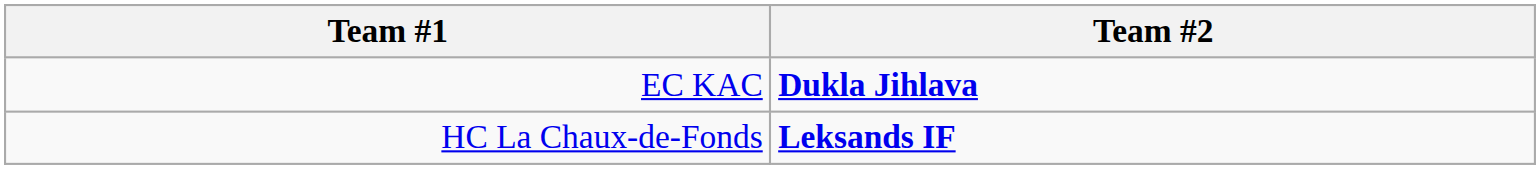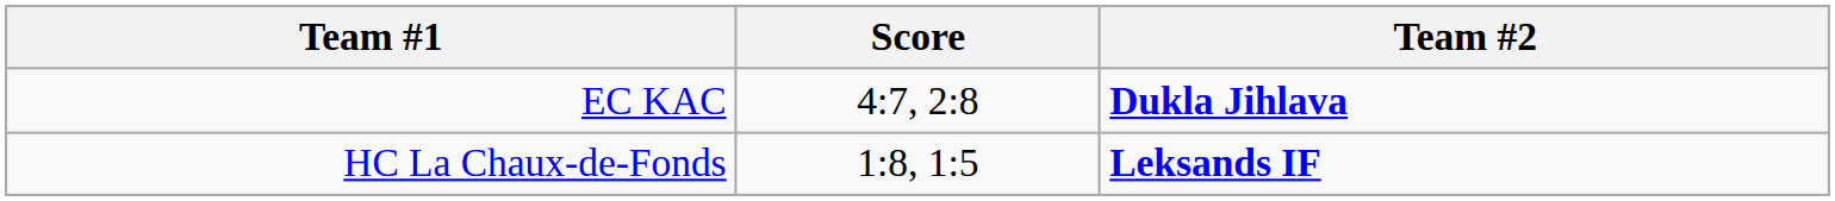+ column: Score | 4:7, 2:8 | 1:8, 1:5
